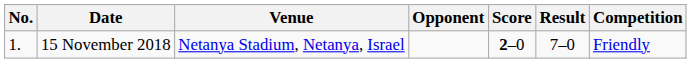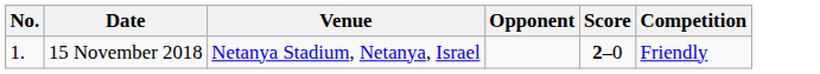- column: Result | 7–0
